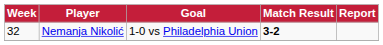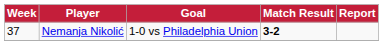Nemanja Nikolić | Week: 32 -> 37
